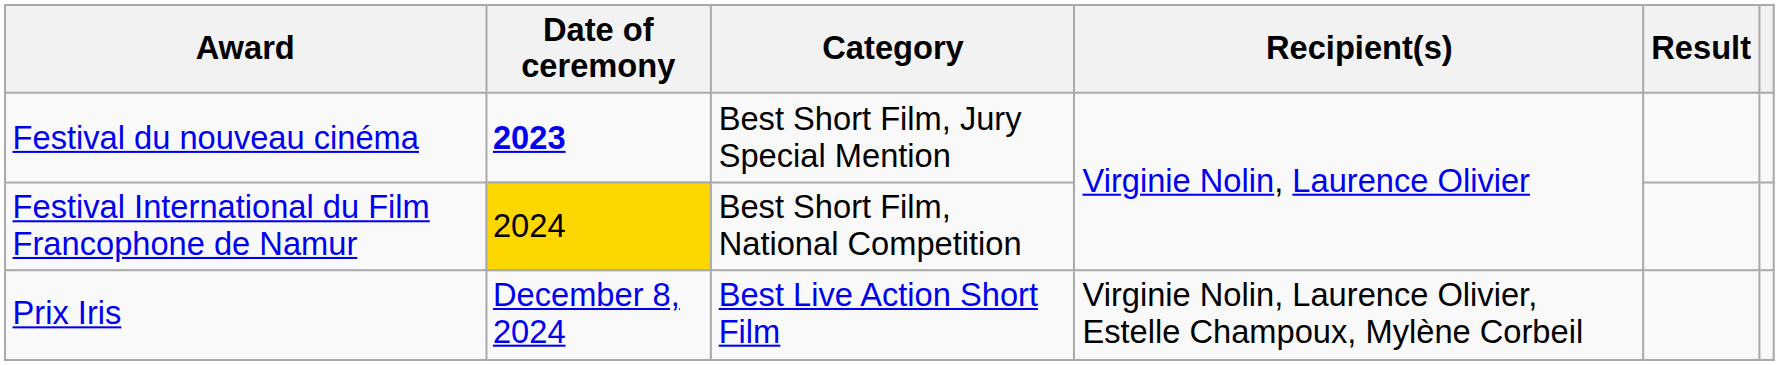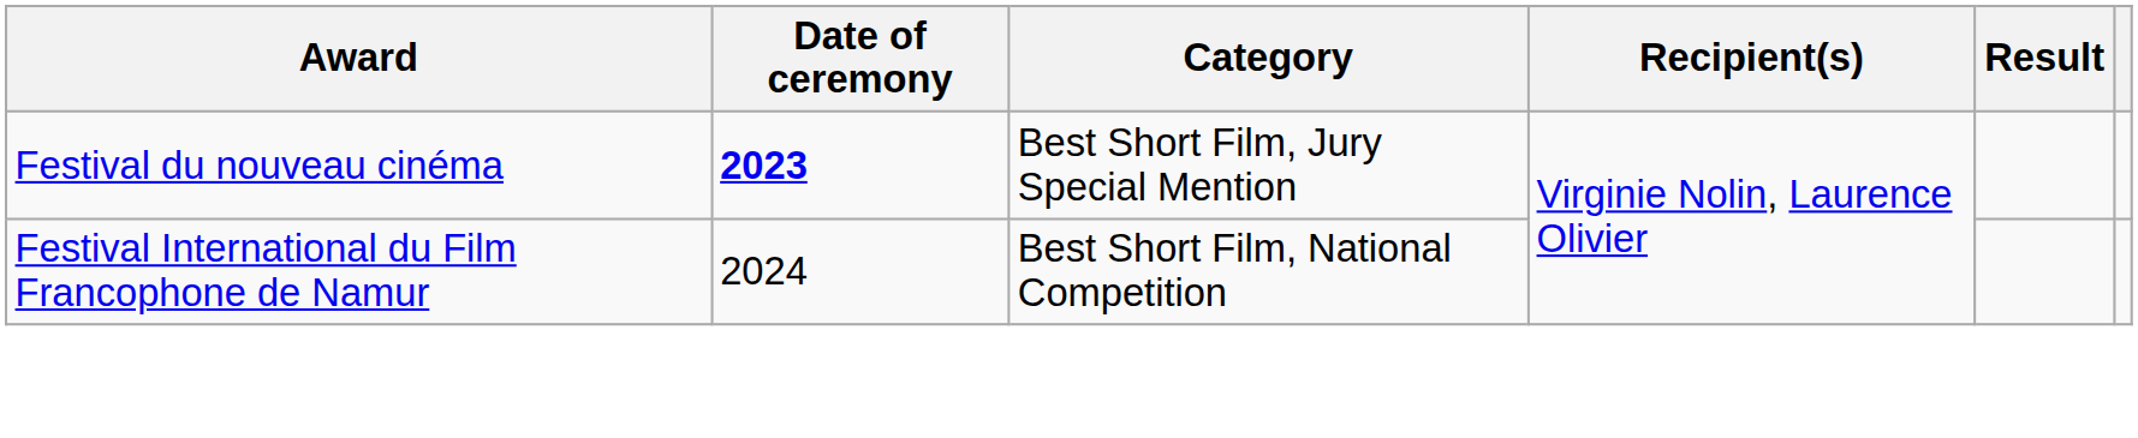Festival International du Film Francophone de Namur | Date of ceremony: gold background -> no background
- row: Prix Iris | December 8, 2024 | Best Live Action Short Film | Virginie Nolin, Laurence Olivier, Estelle Champoux, Mylène Corbeil
